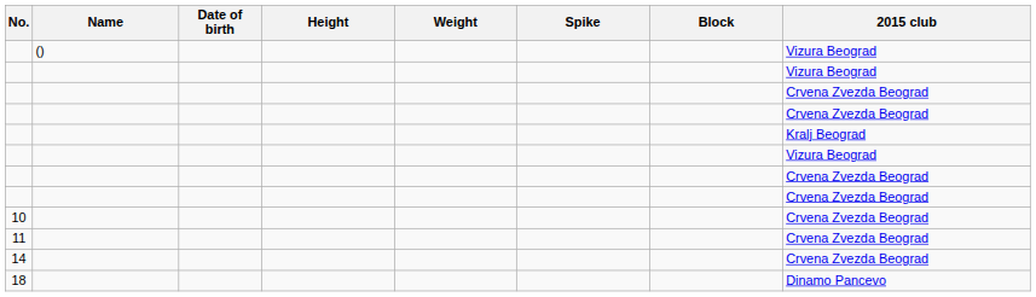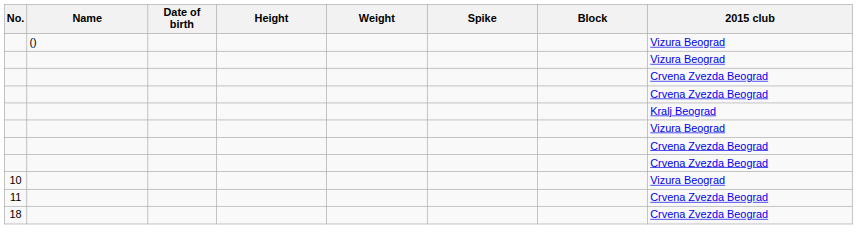10 | 2015 club: Crvena Zvezda Beograd -> Vizura Beograd
- row: 14 | Crvena Zvezda Beograd
18 | 2015 club: Dinamo Pancevo -> Crvena Zvezda Beograd
